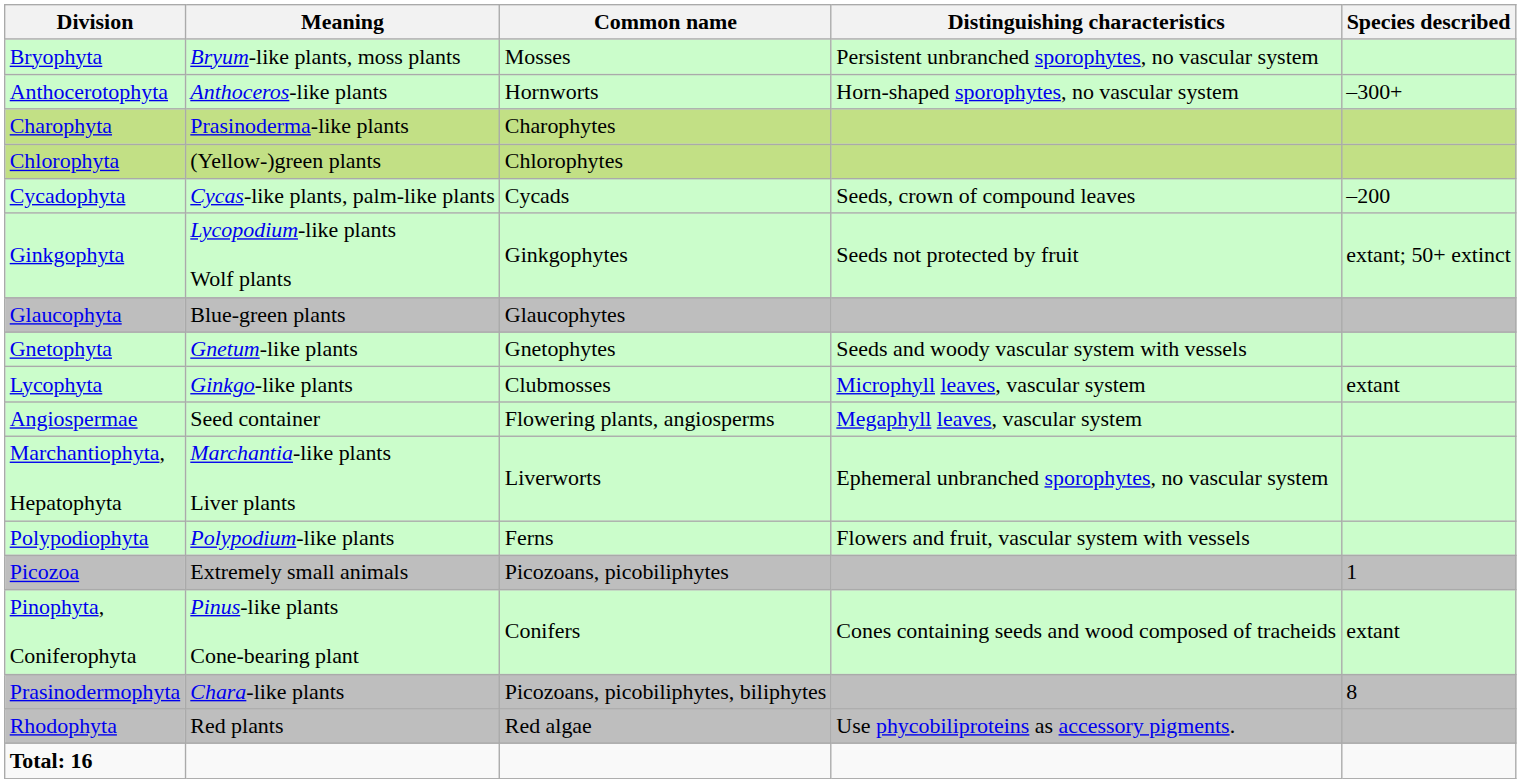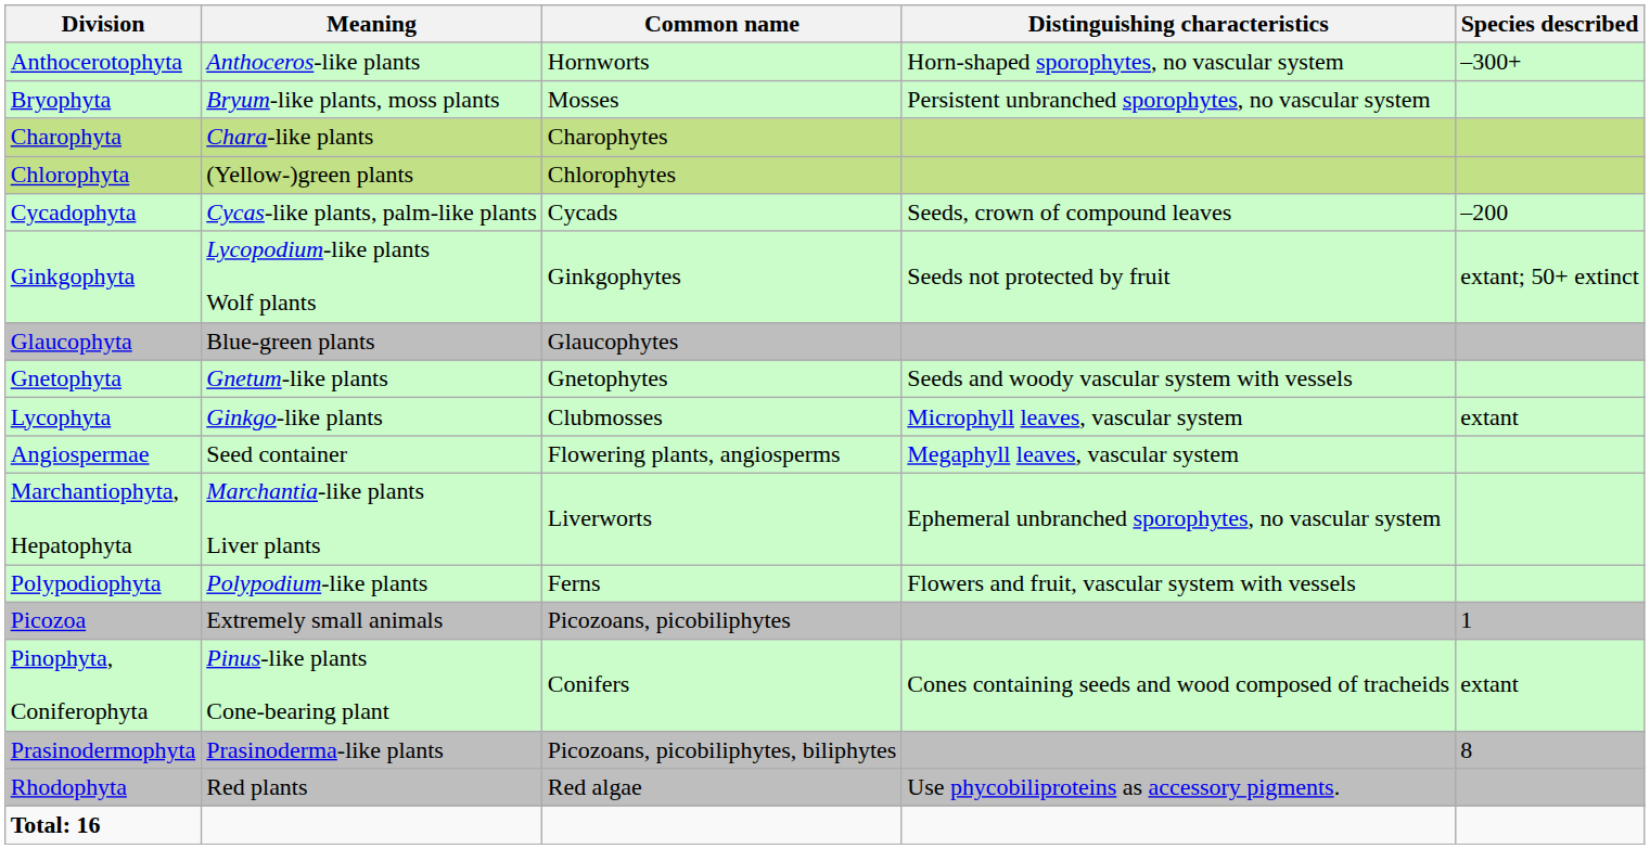rows swapped: Anthocerotophyta <-> Bryophyta
Charophyta | Meaning: Prasinoderma-like plants -> Chara-like plants
Prasinodermophyta | Meaning: Chara-like plants -> Prasinoderma-like plants
